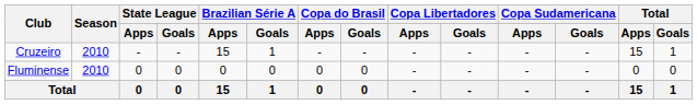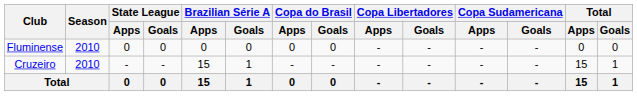rows swapped: Fluminense <-> Cruzeiro
